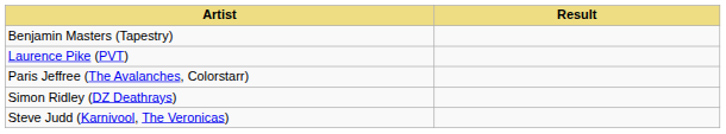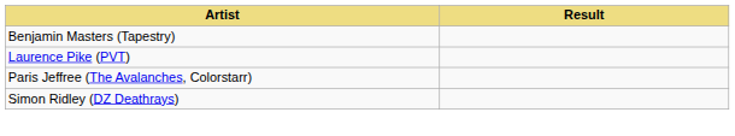- row: Steve Judd (Karnivool, The Veronicas)
